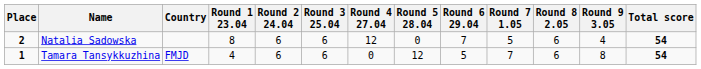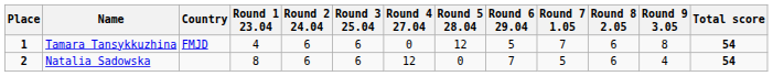rows swapped: Tamara Tansykkuzhina <-> Natalia Sadowska
